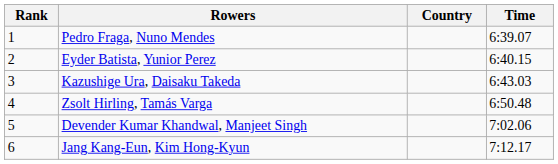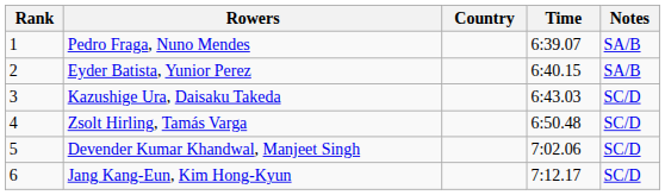+ column: Notes | SA/B | SA/B | SC/D | SC/D | SC/D | SC/D
